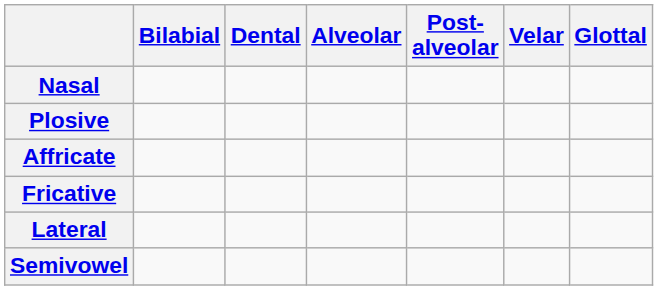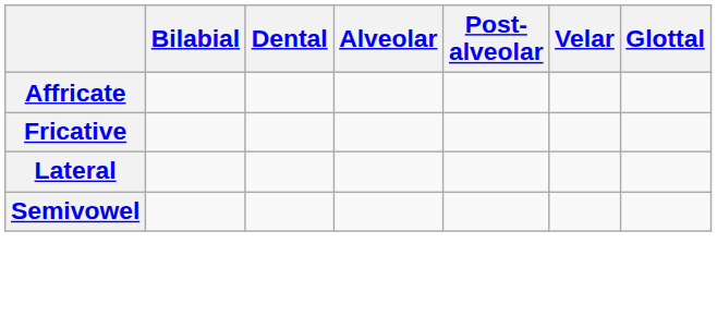- row: Nasal
- row: Plosive
